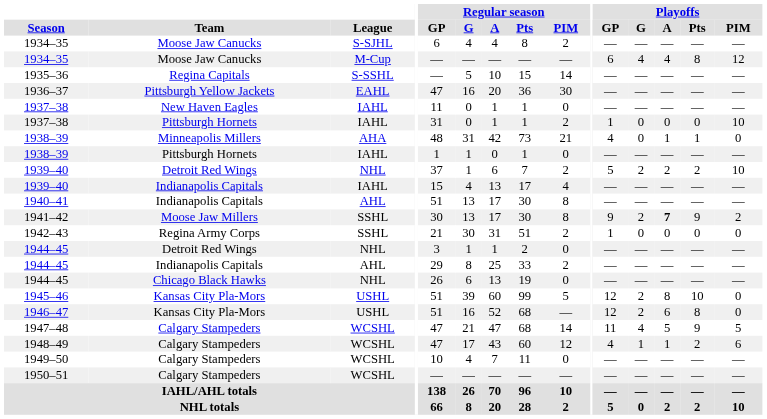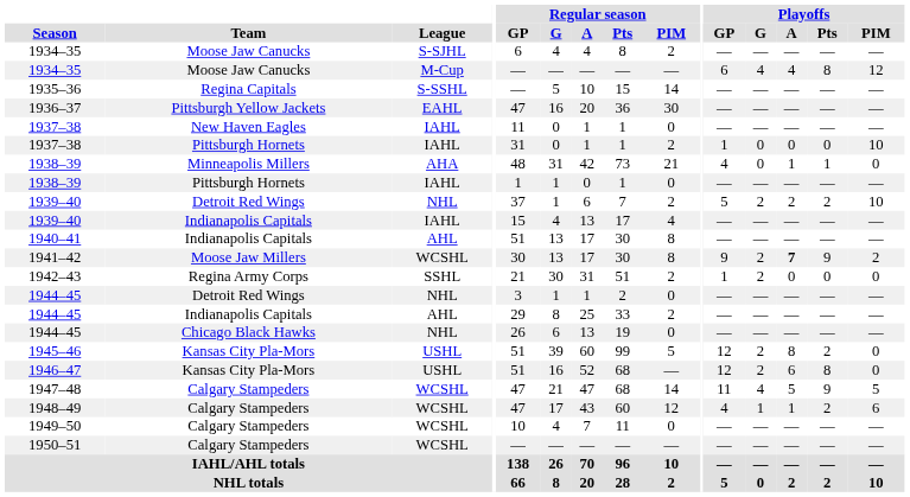1941–42 | League: SSHL -> WCSHL
1942–43 | Playoffs / G: 0 -> 2
1945–46 | Playoffs / Pts: 10 -> 2
